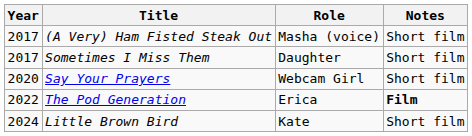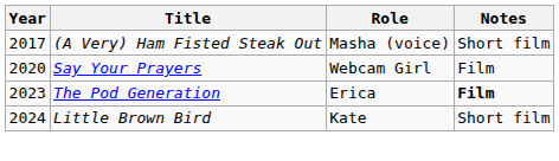- row: 2017 | Sometimes I Miss Them | Daughter | Short film
Say Your Prayers | Notes: Short film -> Film
The Pod Generation | Year: 2022 -> 2023
